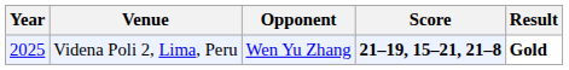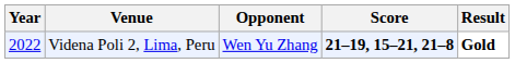Videna Poli 2, Lima, Peru | Year: 2025 -> 2022
